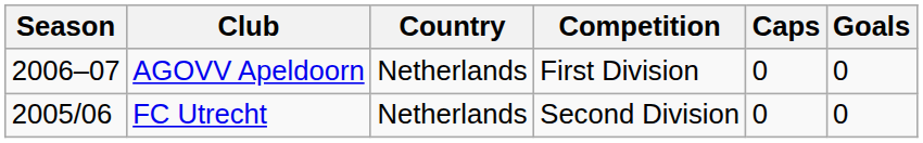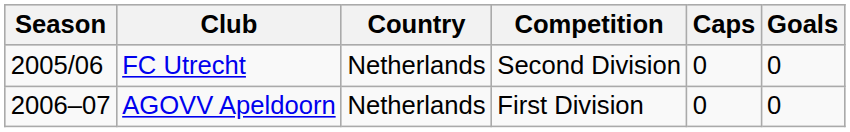rows swapped: FC Utrecht <-> AGOVV Apeldoorn
